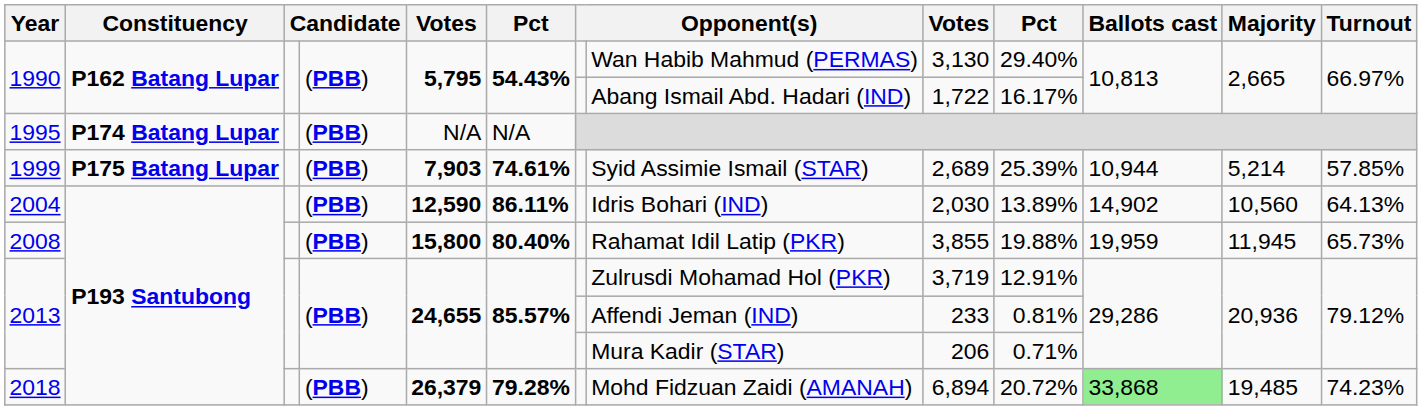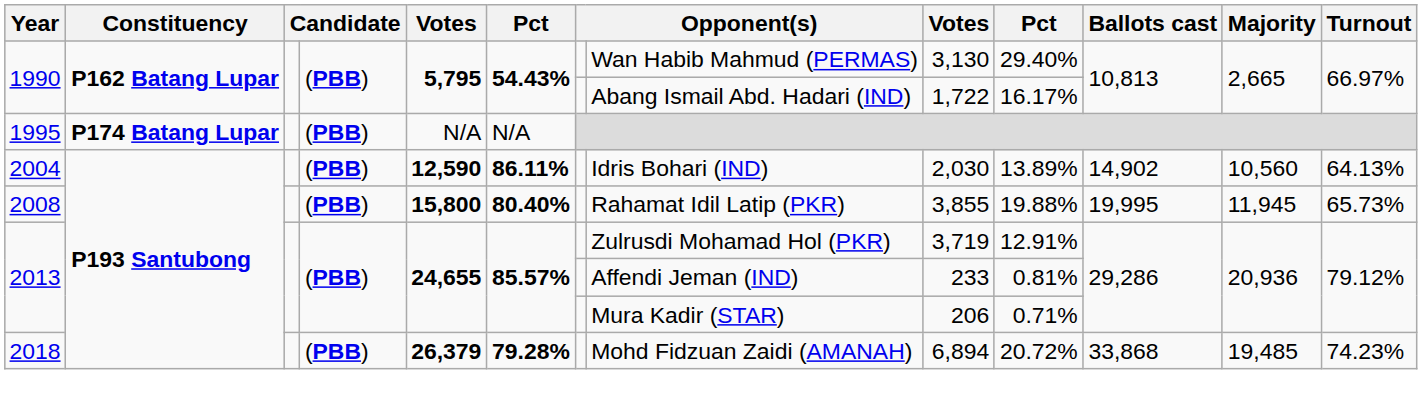- row: 1999 | P175 Batang Lupar | (PBB) | 7,903 | 74.61% | Syid Assimie Ismail (STAR) | 2,689 | 25.39% | 10,944 | 5,214 | 57.85%
2008 | Ballots cast: 19,959 -> 19,995
2018 | Ballots cast: lightgreen background -> no background
